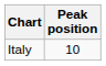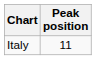Italy | Peak position: 10 -> 11
